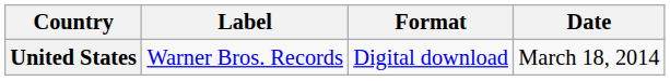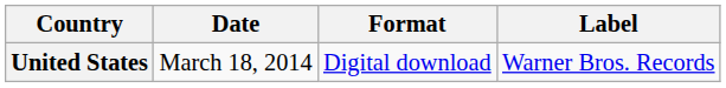columns swapped: Date <-> Label
